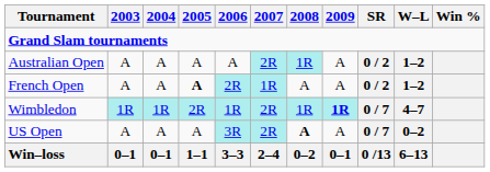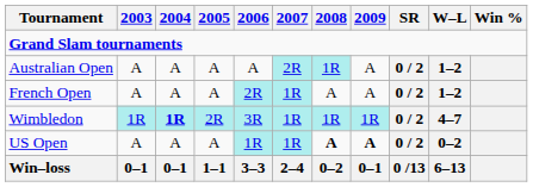French Open | 2005: bold -> normal
Wimbledon | 2004: normal -> bold
Wimbledon | 2006: 1R -> 3R
Wimbledon | 2007: 2R -> 1R
Wimbledon | 2009: bold -> normal
Wimbledon | SR: 0 / 7 -> 0 / 2
US Open | 2006: 3R -> 1R
US Open | 2007: 2R -> 1R
US Open | 2009: normal -> bold
US Open | SR: 0 / 7 -> 0 / 2
